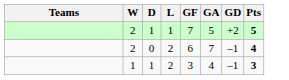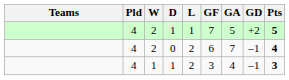+ column: Pld | 4 | 4 | 4
